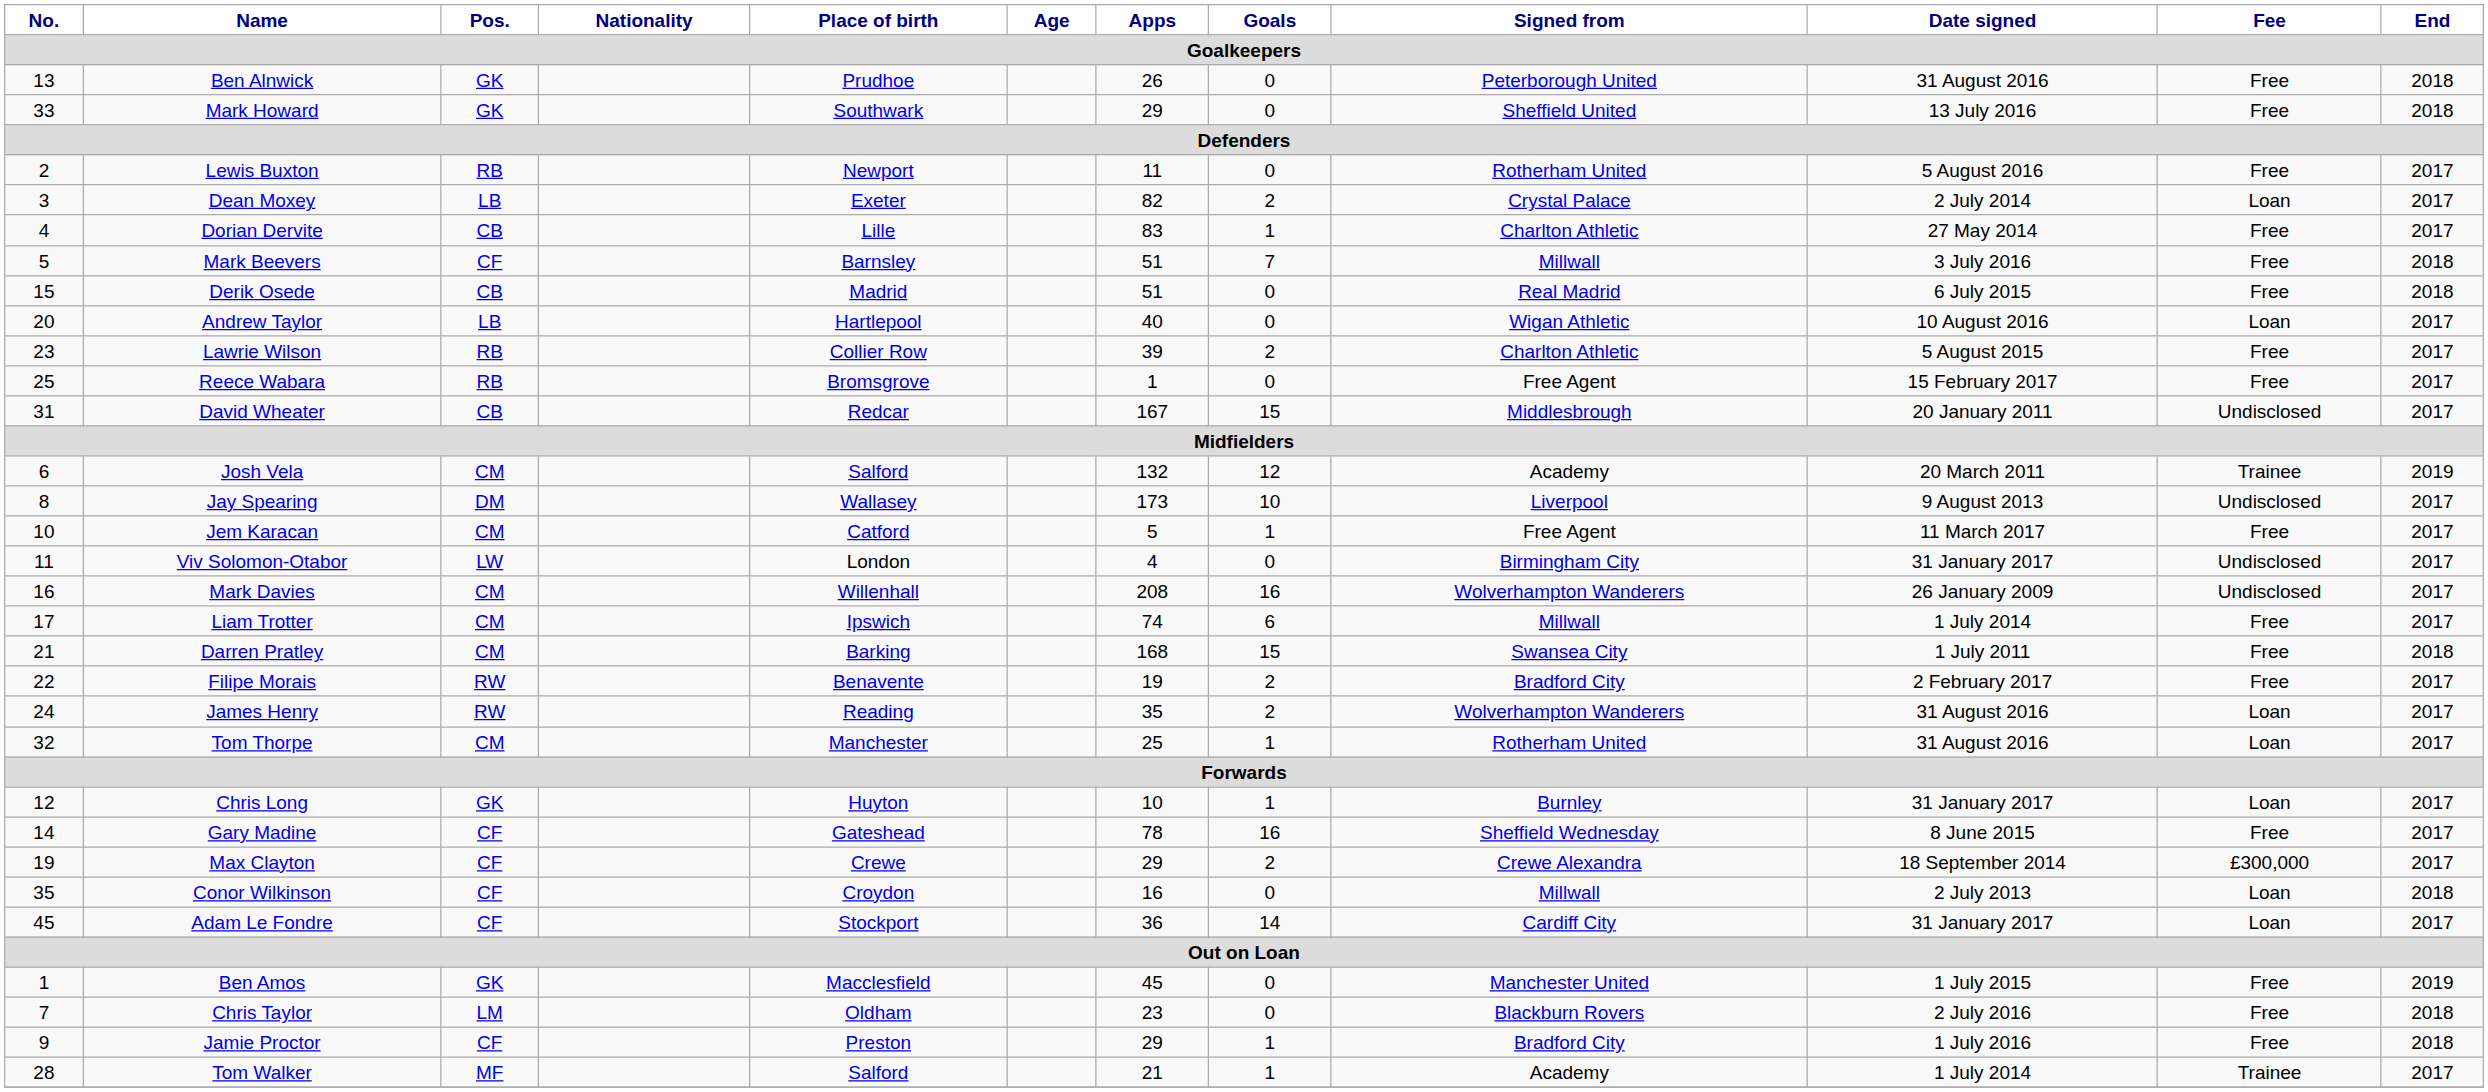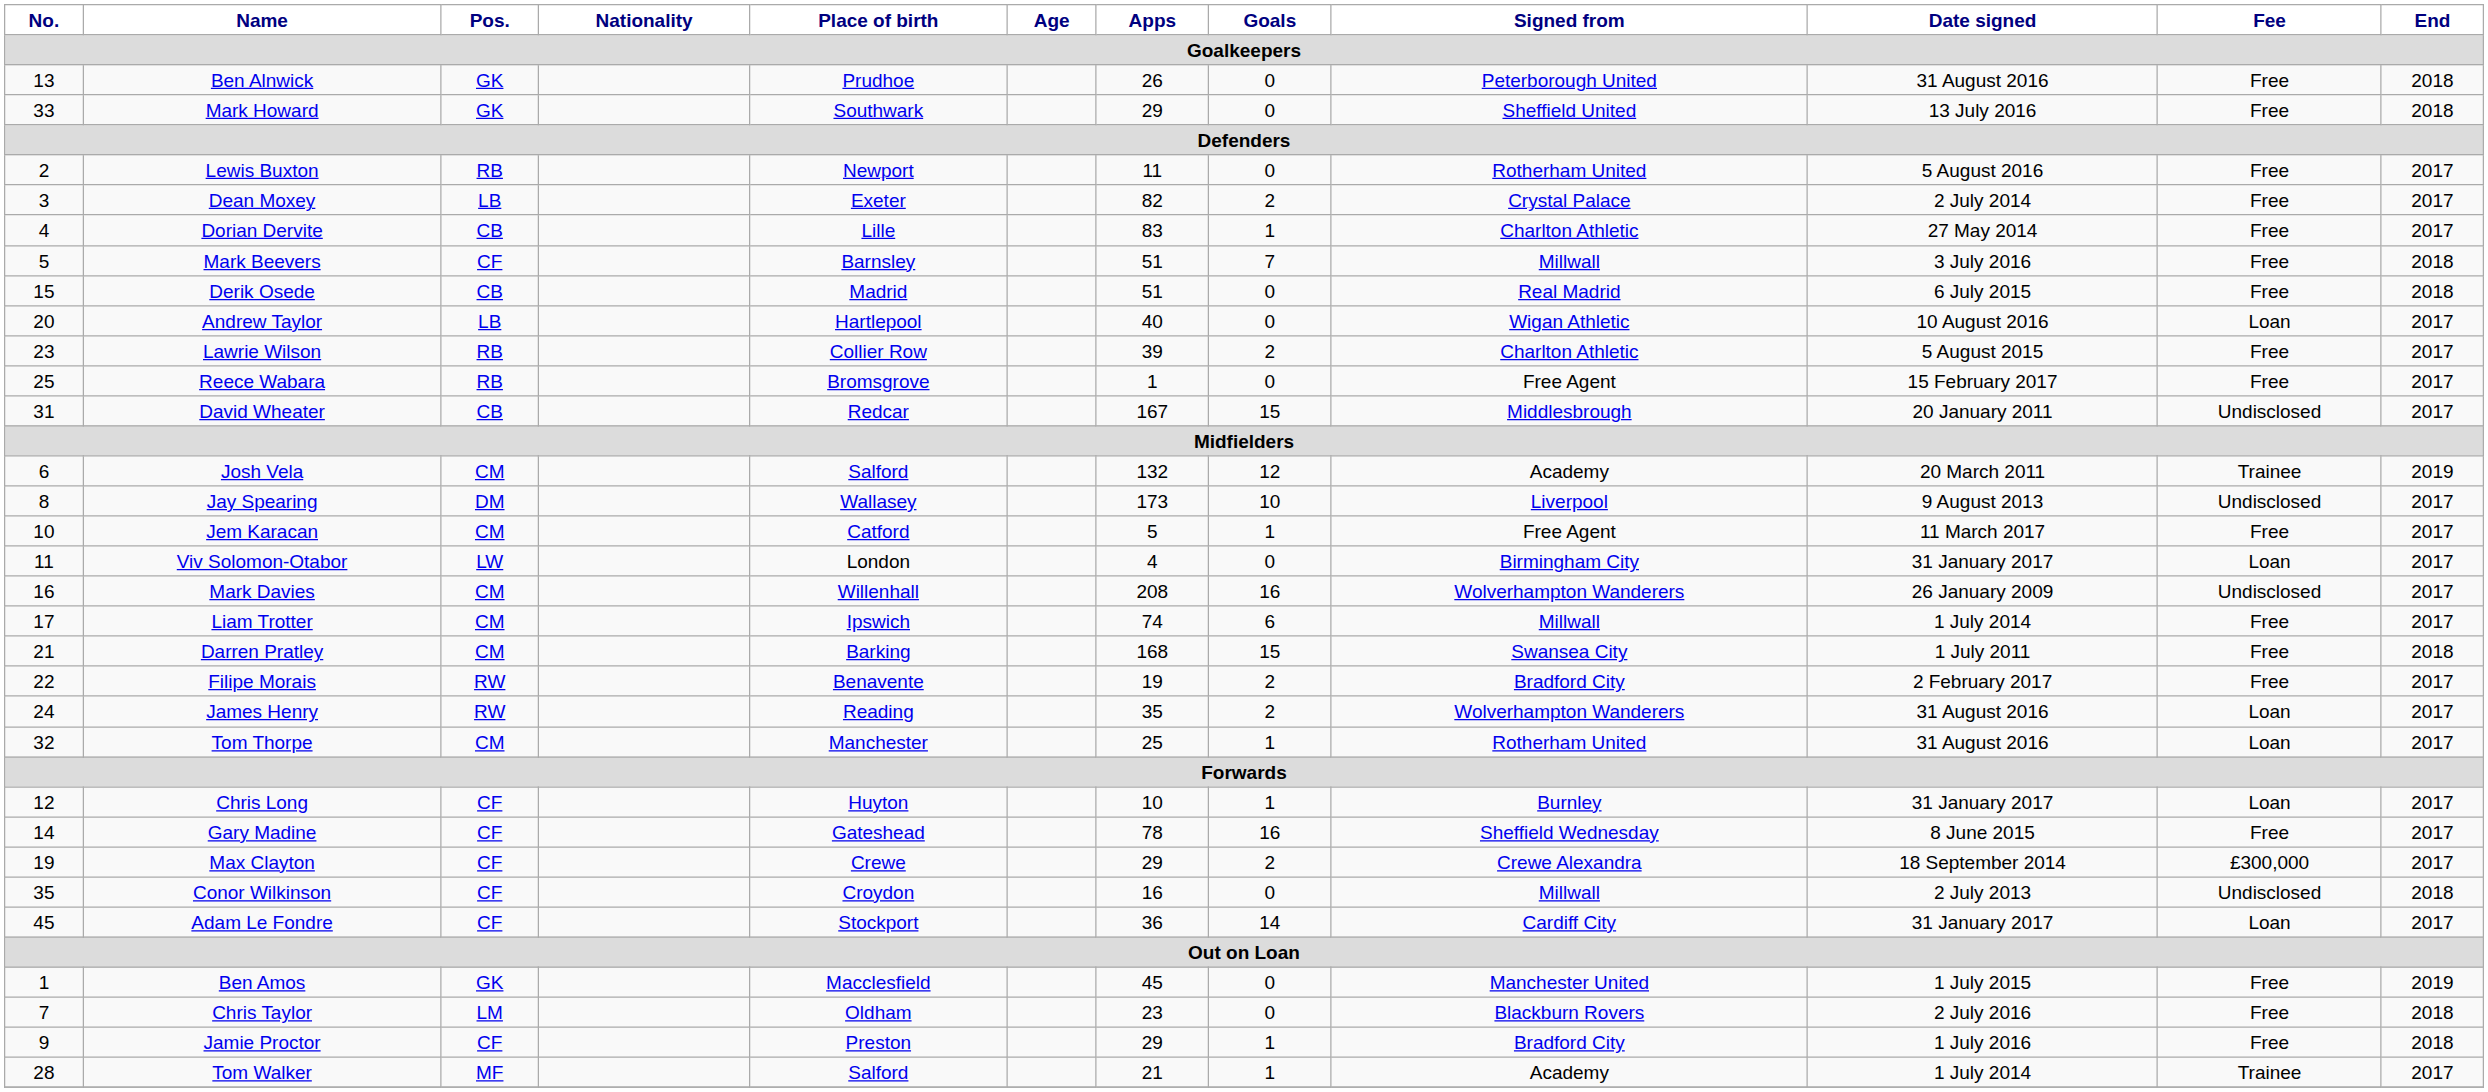Dean Moxey | Fee: Loan -> Free
Viv Solomon-Otabor | Fee: Undisclosed -> Loan
Chris Long | Pos.: GK -> CF
Conor Wilkinson | Fee: Loan -> Undisclosed
